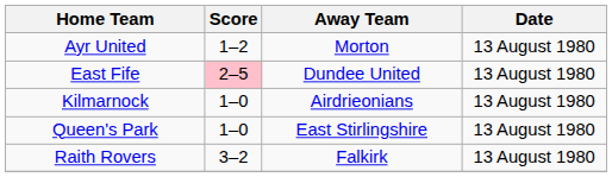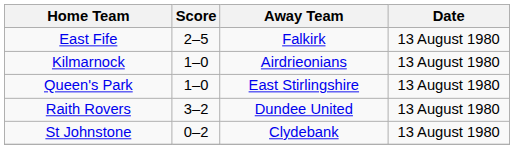- row: Ayr United | 1–2 | Morton | 13 August 1980
East Fife | Score: pink background -> no background
East Fife | Away Team: Dundee United -> Falkirk
Raith Rovers | Away Team: Falkirk -> Dundee United
+ row: St Johnstone | 0–2 | Clydebank | 13 August 1980
